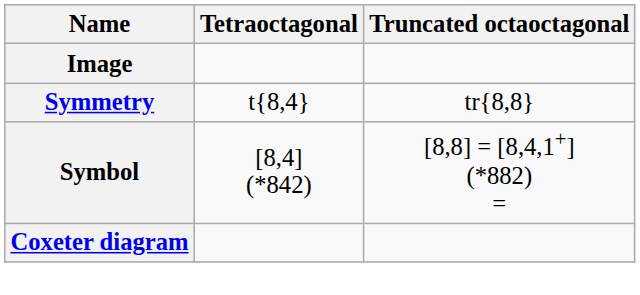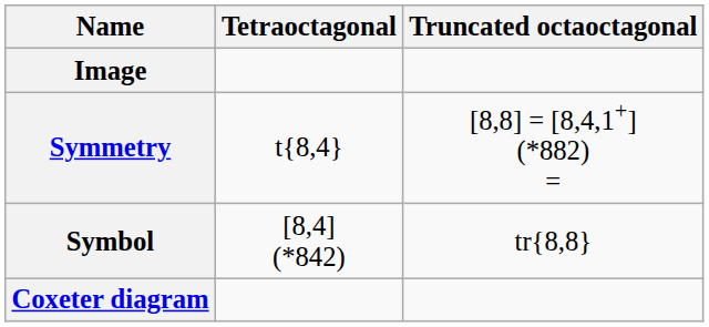Symmetry | Truncated octaoctagonal: tr{8,8} -> [8,8] = [8,4,1+] (*882) =
Symbol | Truncated octaoctagonal: [8,8] = [8,4,1+] (*882) = -> tr{8,8}
